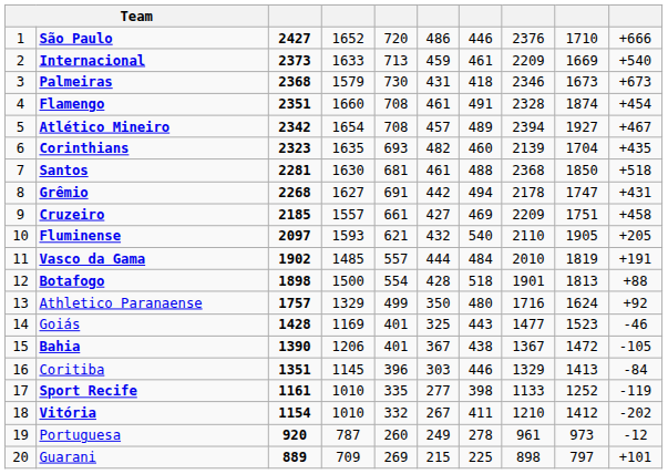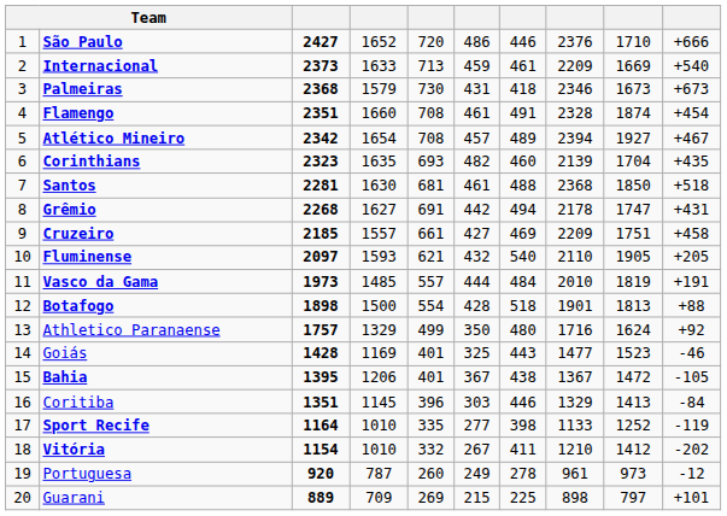Vasco da Gama | column 3: 1902 -> 1973
Bahia | column 3: 1390 -> 1395
Sport Recife | column 3: 1161 -> 1164
